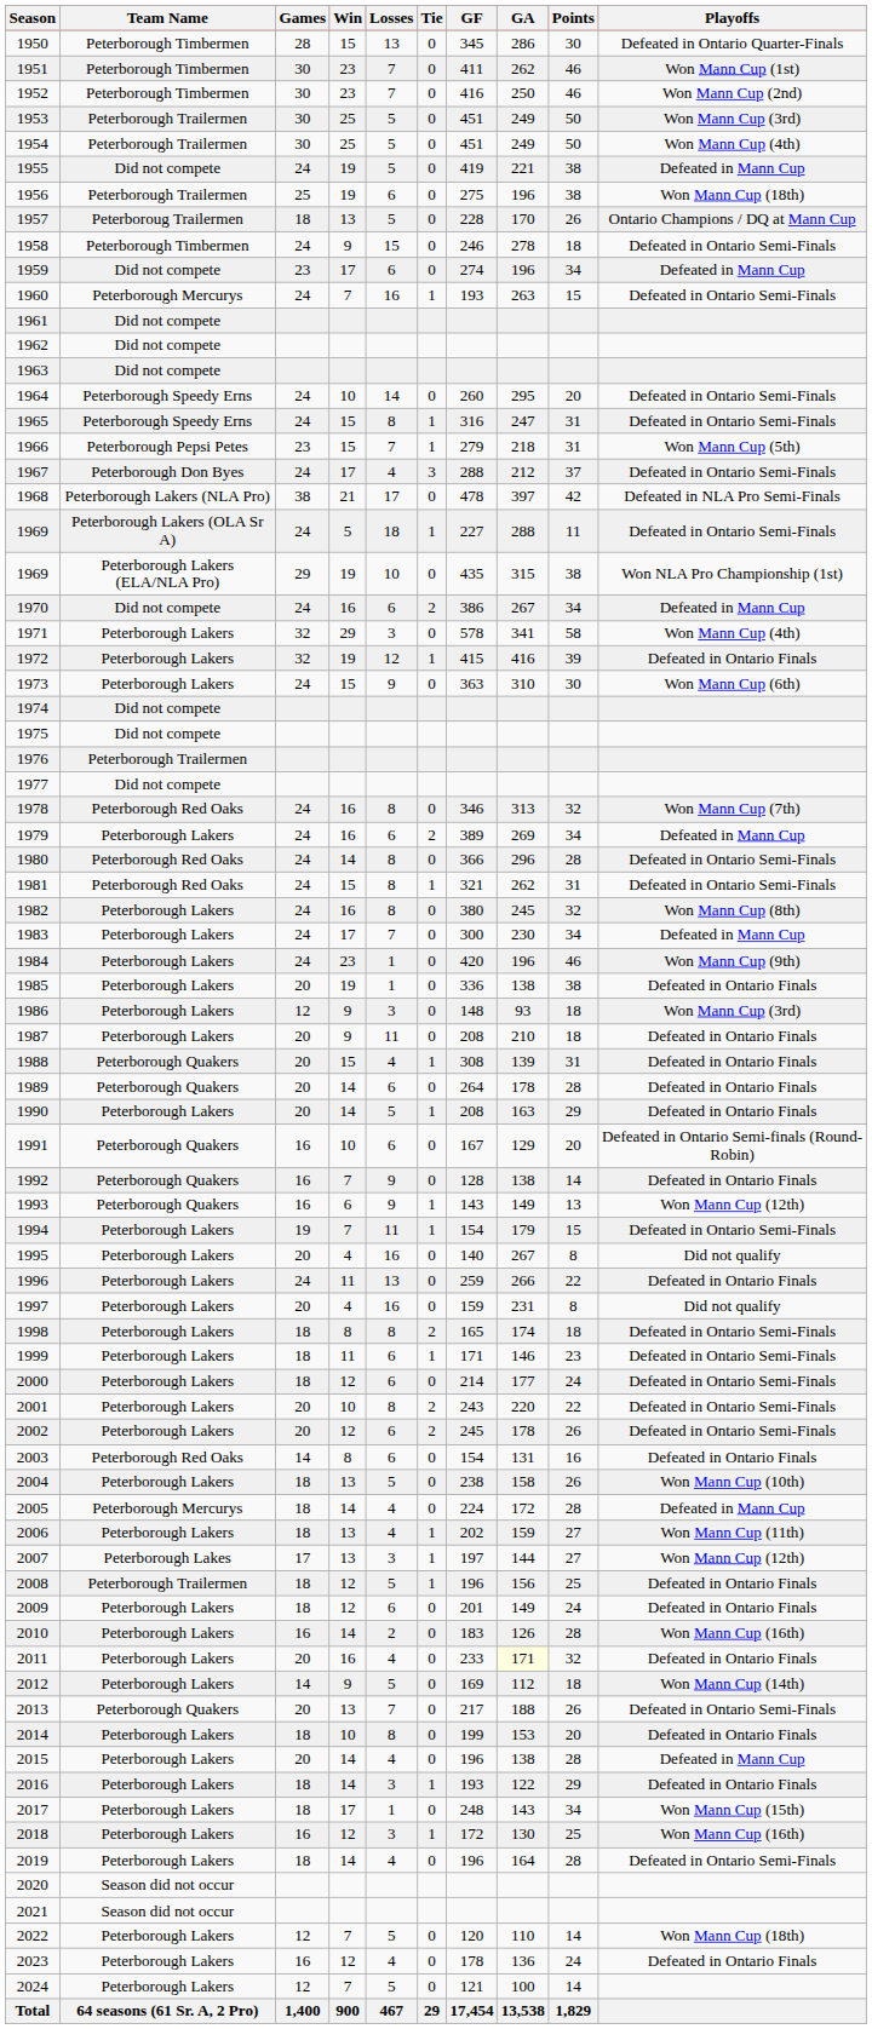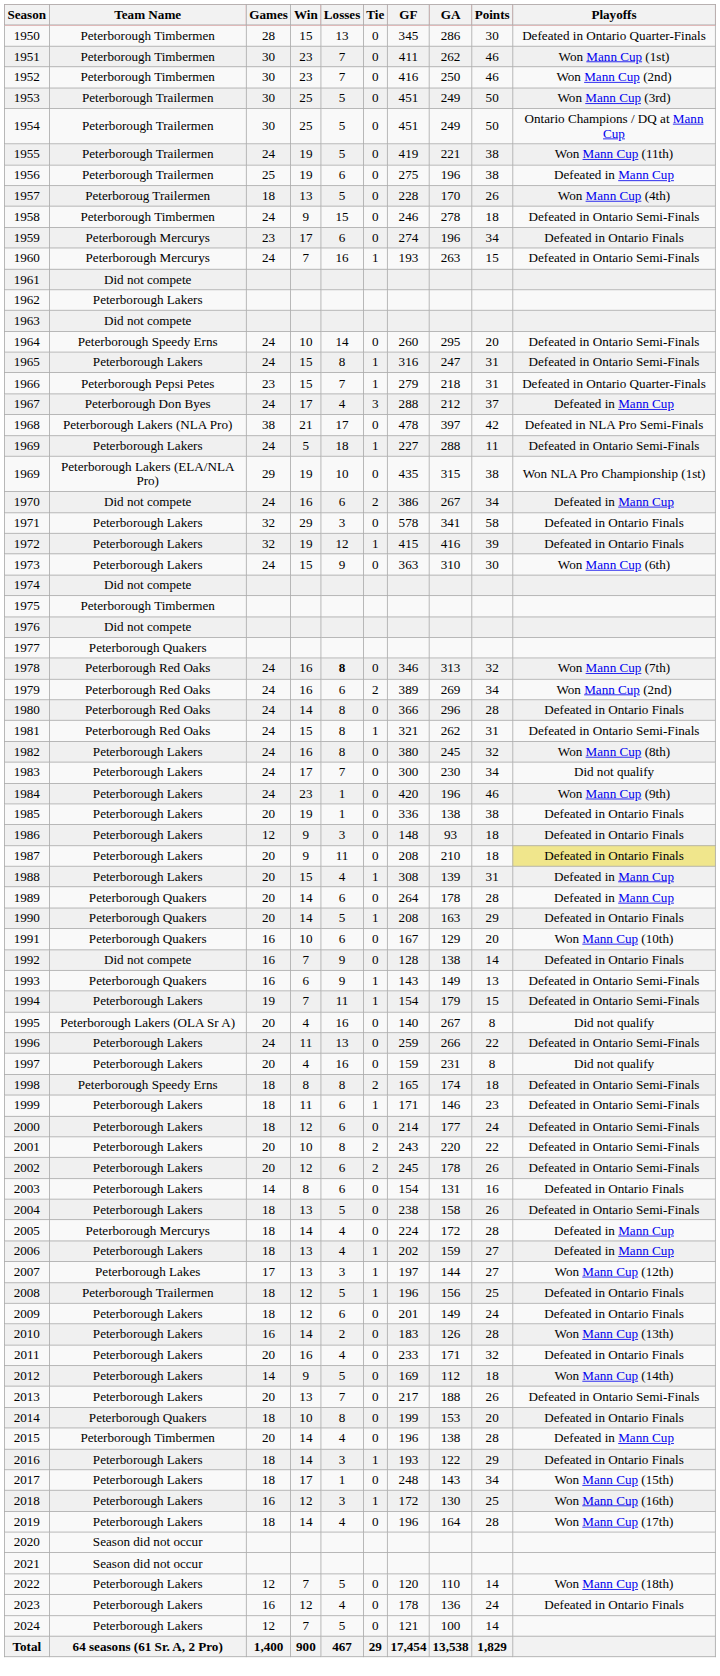1954 | Playoffs: Won Mann Cup (4th) -> Ontario Champions / DQ at Mann Cup
1955 | Team Name: Did not compete -> Peterborough Trailermen
1955 | Playoffs: Defeated in Mann Cup -> Won Mann Cup (11th)
1956 | Playoffs: Won Mann Cup (18th) -> Defeated in Mann Cup
1957 | Playoffs: Ontario Champions / DQ at Mann Cup -> Won Mann Cup (4th)
1959 | Team Name: Did not compete -> Peterborough Mercurys
1959 | Playoffs: Defeated in Mann Cup -> Defeated in Ontario Finals
1962 | Team Name: Did not compete -> Peterborough Lakers
1965 | Team Name: Peterborough Speedy Erns -> Peterborough Lakers
1966 | Playoffs: Won Mann Cup (5th) -> Defeated in Ontario Quarter-Finals
1967 | Playoffs: Defeated in Ontario Semi-Finals -> Defeated in Mann Cup
1969 / 5 | Team Name: Peterborough Lakers (OLA Sr A) -> Peterborough Lakers
1971 | Playoffs: Won Mann Cup (4th) -> Defeated in Ontario Finals
1975 | Team Name: Did not compete -> Peterborough Timbermen
1976 | Team Name: Peterborough Trailermen -> Did not compete
1977 | Team Name: Did not compete -> Peterborough Quakers
1978 | Losses: normal -> bold
1979 | Team Name: Peterborough Lakers -> Peterborough Red Oaks
1979 | Playoffs: Defeated in Mann Cup -> Won Mann Cup (2nd)
1980 | Playoffs: Defeated in Ontario Semi-Finals -> Defeated in Ontario Finals
1983 | Playoffs: Defeated in Mann Cup -> Did not qualify
1986 | Playoffs: Won Mann Cup (3rd) -> Defeated in Ontario Finals
1987 | Playoffs: no background -> khaki background
1988 | Team Name: Peterborough Quakers -> Peterborough Lakers
1988 | Playoffs: Defeated in Ontario Finals -> Defeated in Mann Cup
1989 | Playoffs: Defeated in Ontario Finals -> Defeated in Mann Cup
1990 | Team Name: Peterborough Lakers -> Peterborough Quakers
1991 | Playoffs: Defeated in Ontario Semi-finals (Round-Robin) -> Won Mann Cup (10th)
1992 | Team Name: Peterborough Quakers -> Did not compete
1993 | Playoffs: Won Mann Cup (12th) -> Defeated in Ontario Semi-Finals
1995 | Team Name: Peterborough Lakers -> Peterborough Lakers (OLA Sr A)
1996 | Playoffs: Defeated in Ontario Finals -> Defeated in Ontario Semi-Finals
1998 | Team Name: Peterborough Lakers -> Peterborough Speedy Erns
2003 | Team Name: Peterborough Red Oaks -> Peterborough Lakers
2004 | Playoffs: Won Mann Cup (10th) -> Defeated in Ontario Semi-Finals
2006 | Playoffs: Won Mann Cup (11th) -> Defeated in Mann Cup
2010 | Playoffs: Won Mann Cup (16th) -> Won Mann Cup (13th)
2011 | GA: lightyellow background -> no background
2013 | Team Name: Peterborough Quakers -> Peterborough Lakers
2014 | Team Name: Peterborough Lakers -> Peterborough Quakers
2015 | Team Name: Peterborough Lakers -> Peterborough Timbermen
2019 | Playoffs: Defeated in Ontario Semi-Finals -> Won Mann Cup (17th)
